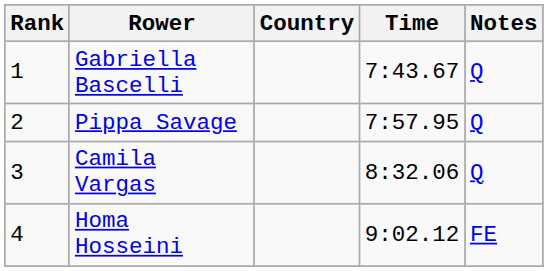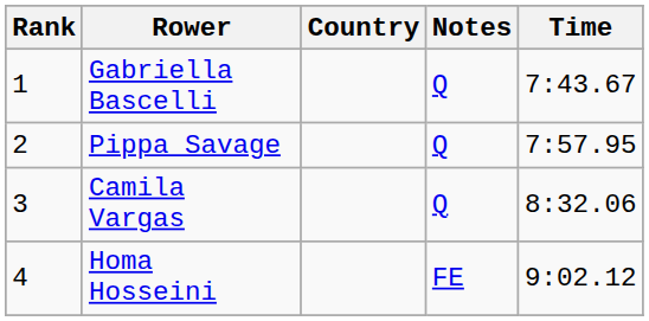columns swapped: Time <-> Notes
